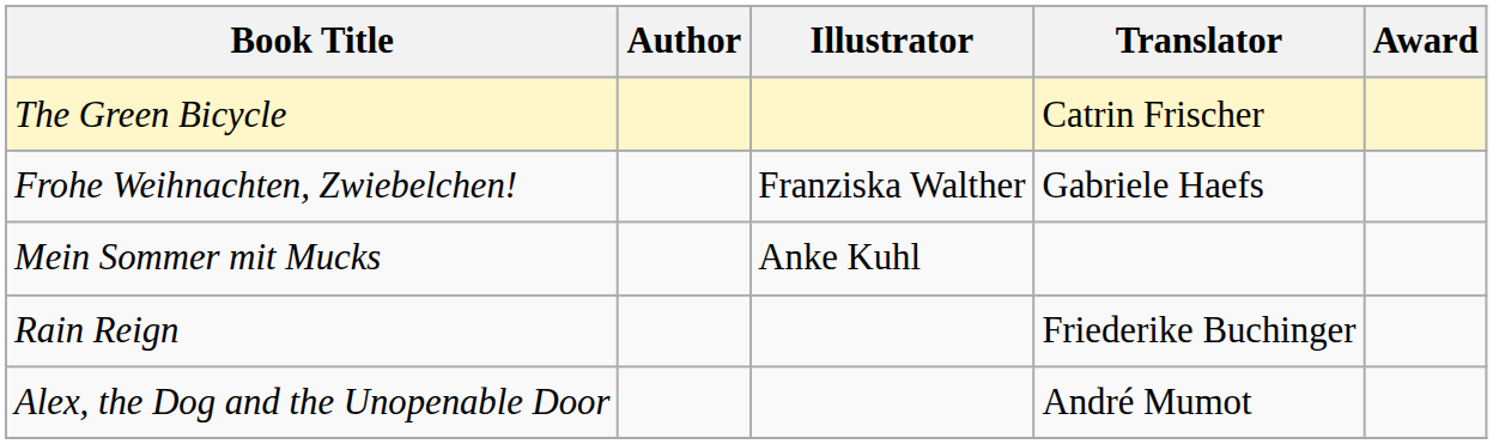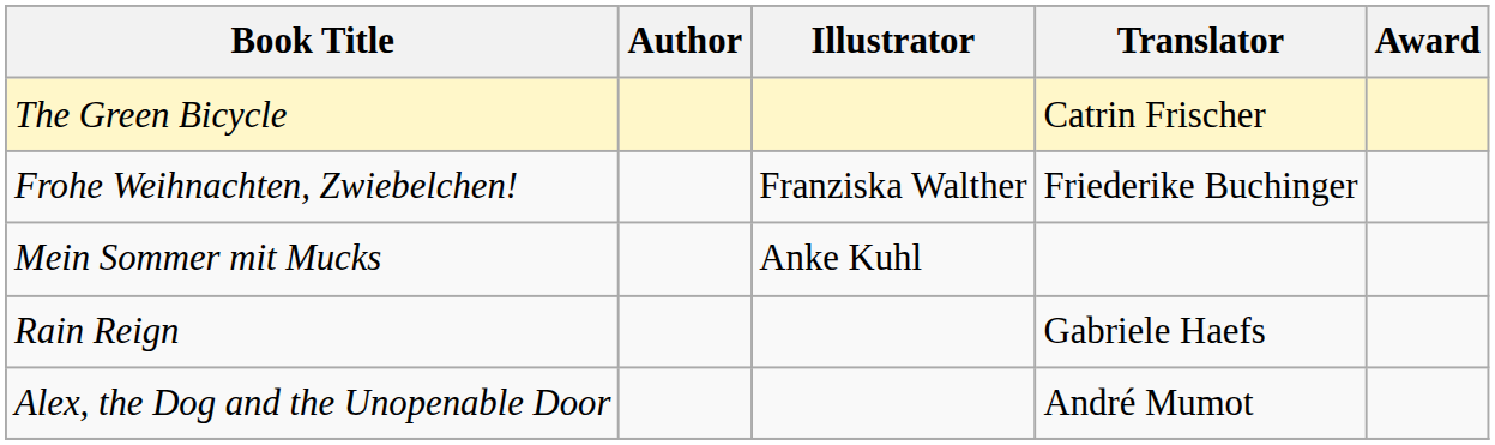Frohe Weihnachten, Zwiebelchen! | Translator: Gabriele Haefs -> Friederike Buchinger
Rain Reign | Translator: Friederike Buchinger -> Gabriele Haefs
